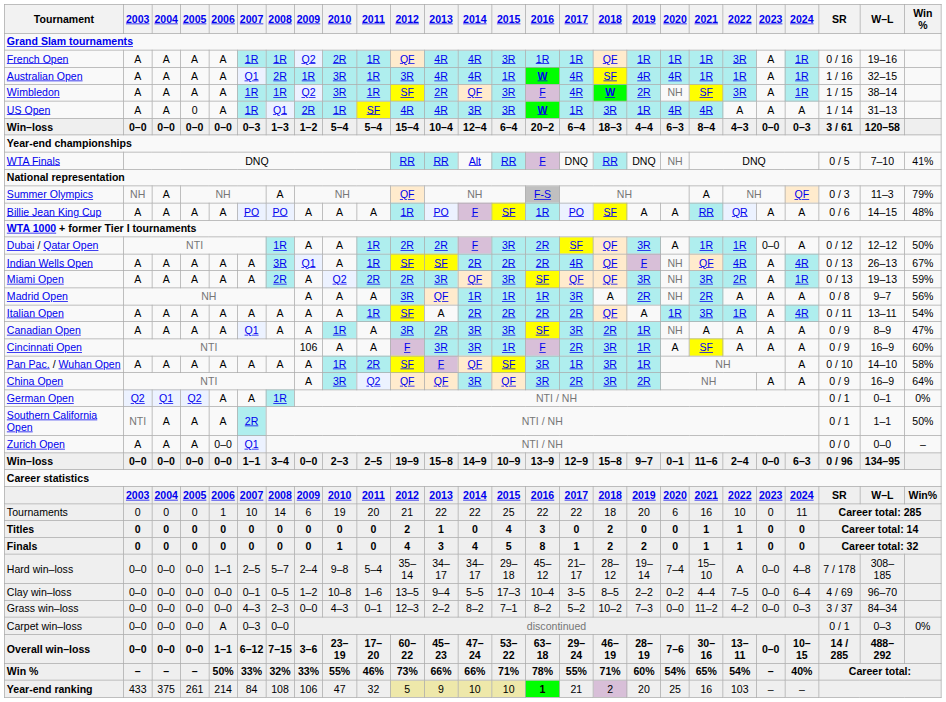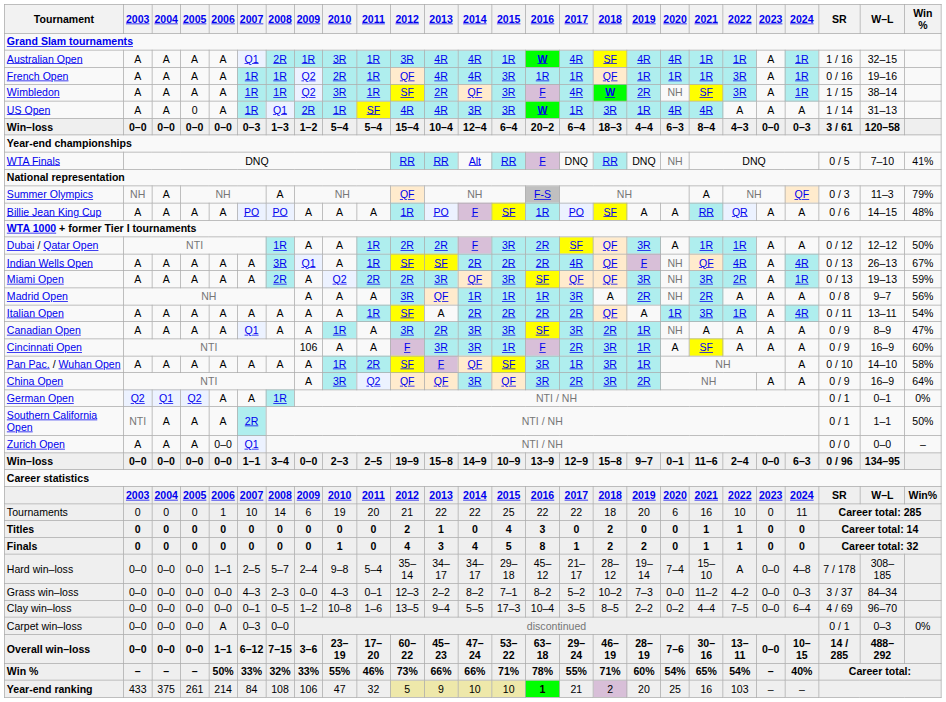rows swapped: Australian Open <-> French Open
Dubai / Qatar Open | 2023: 0–0 -> A
rows swapped: Clay win–loss <-> Grass win–loss
